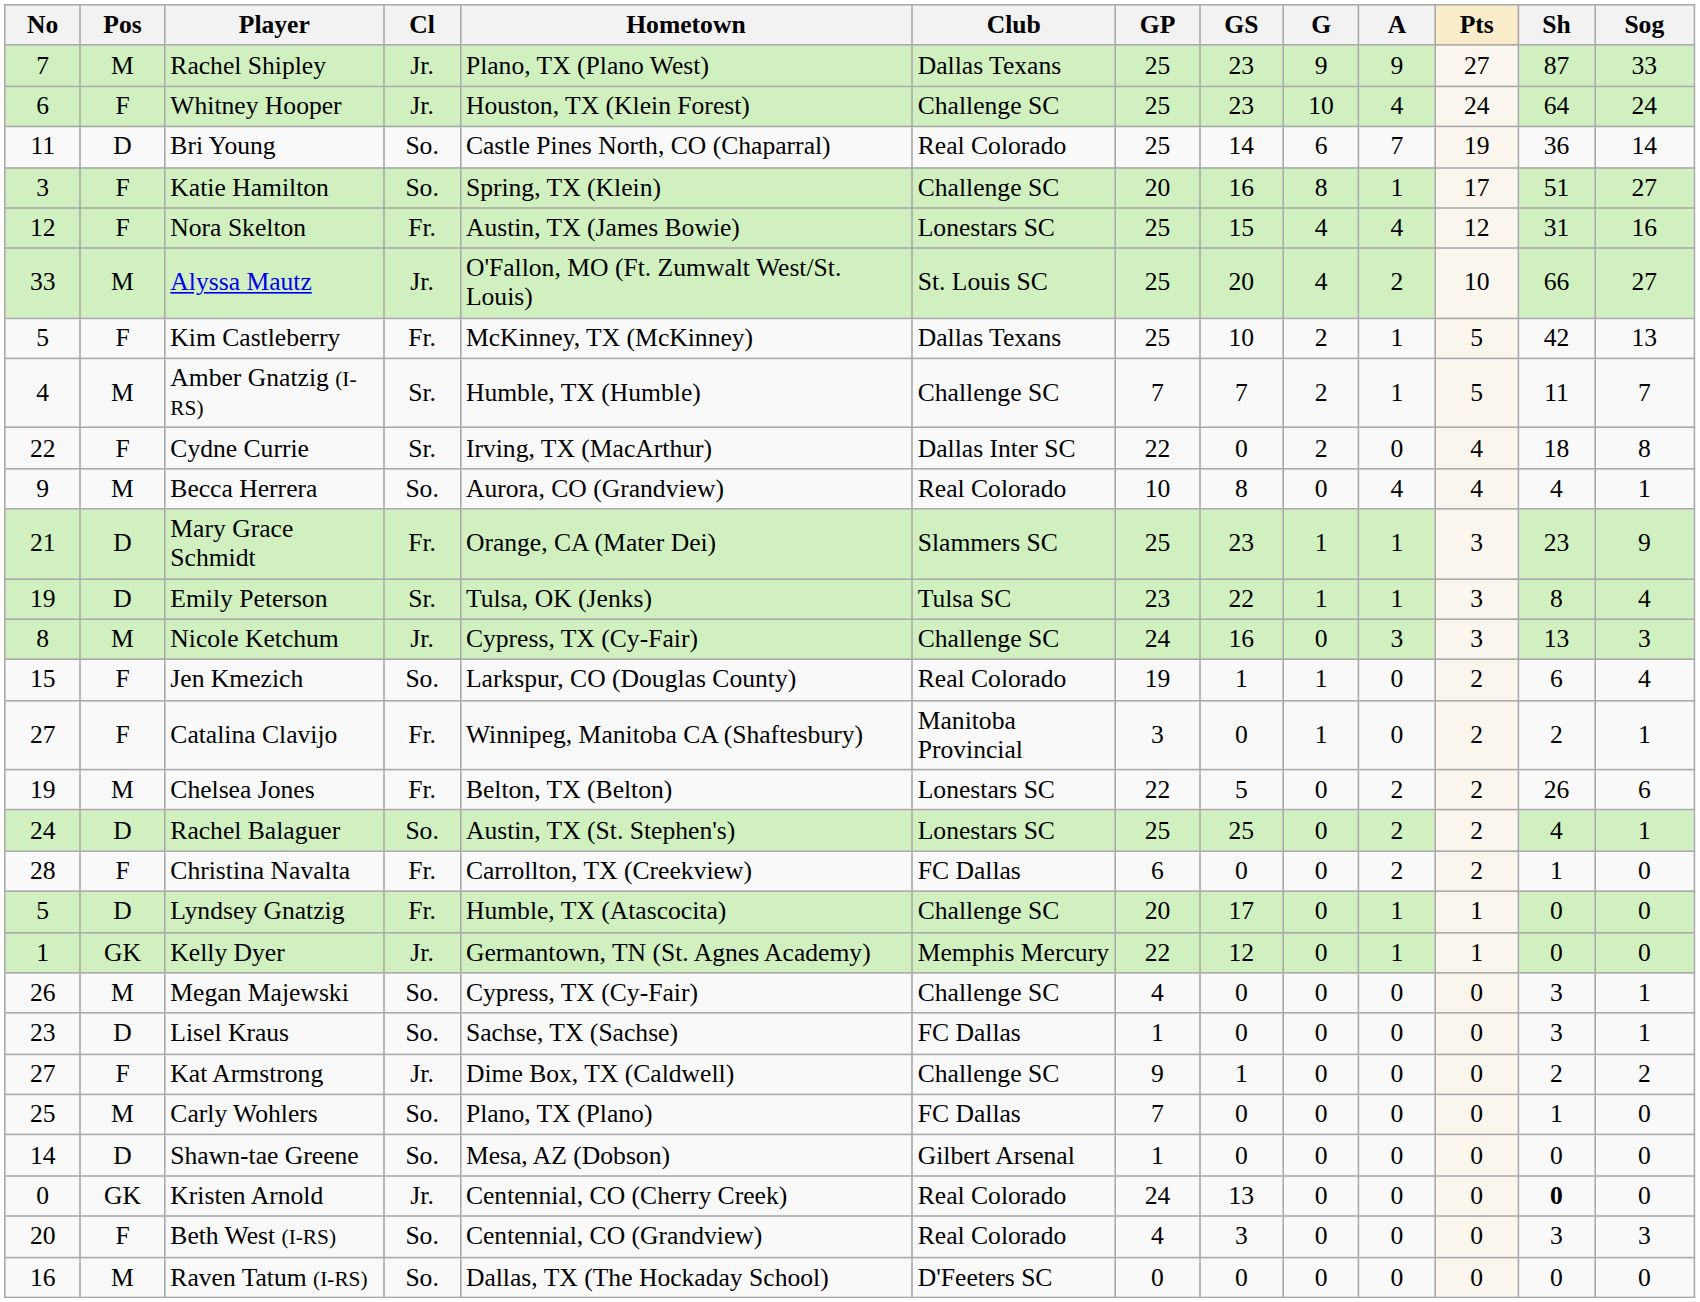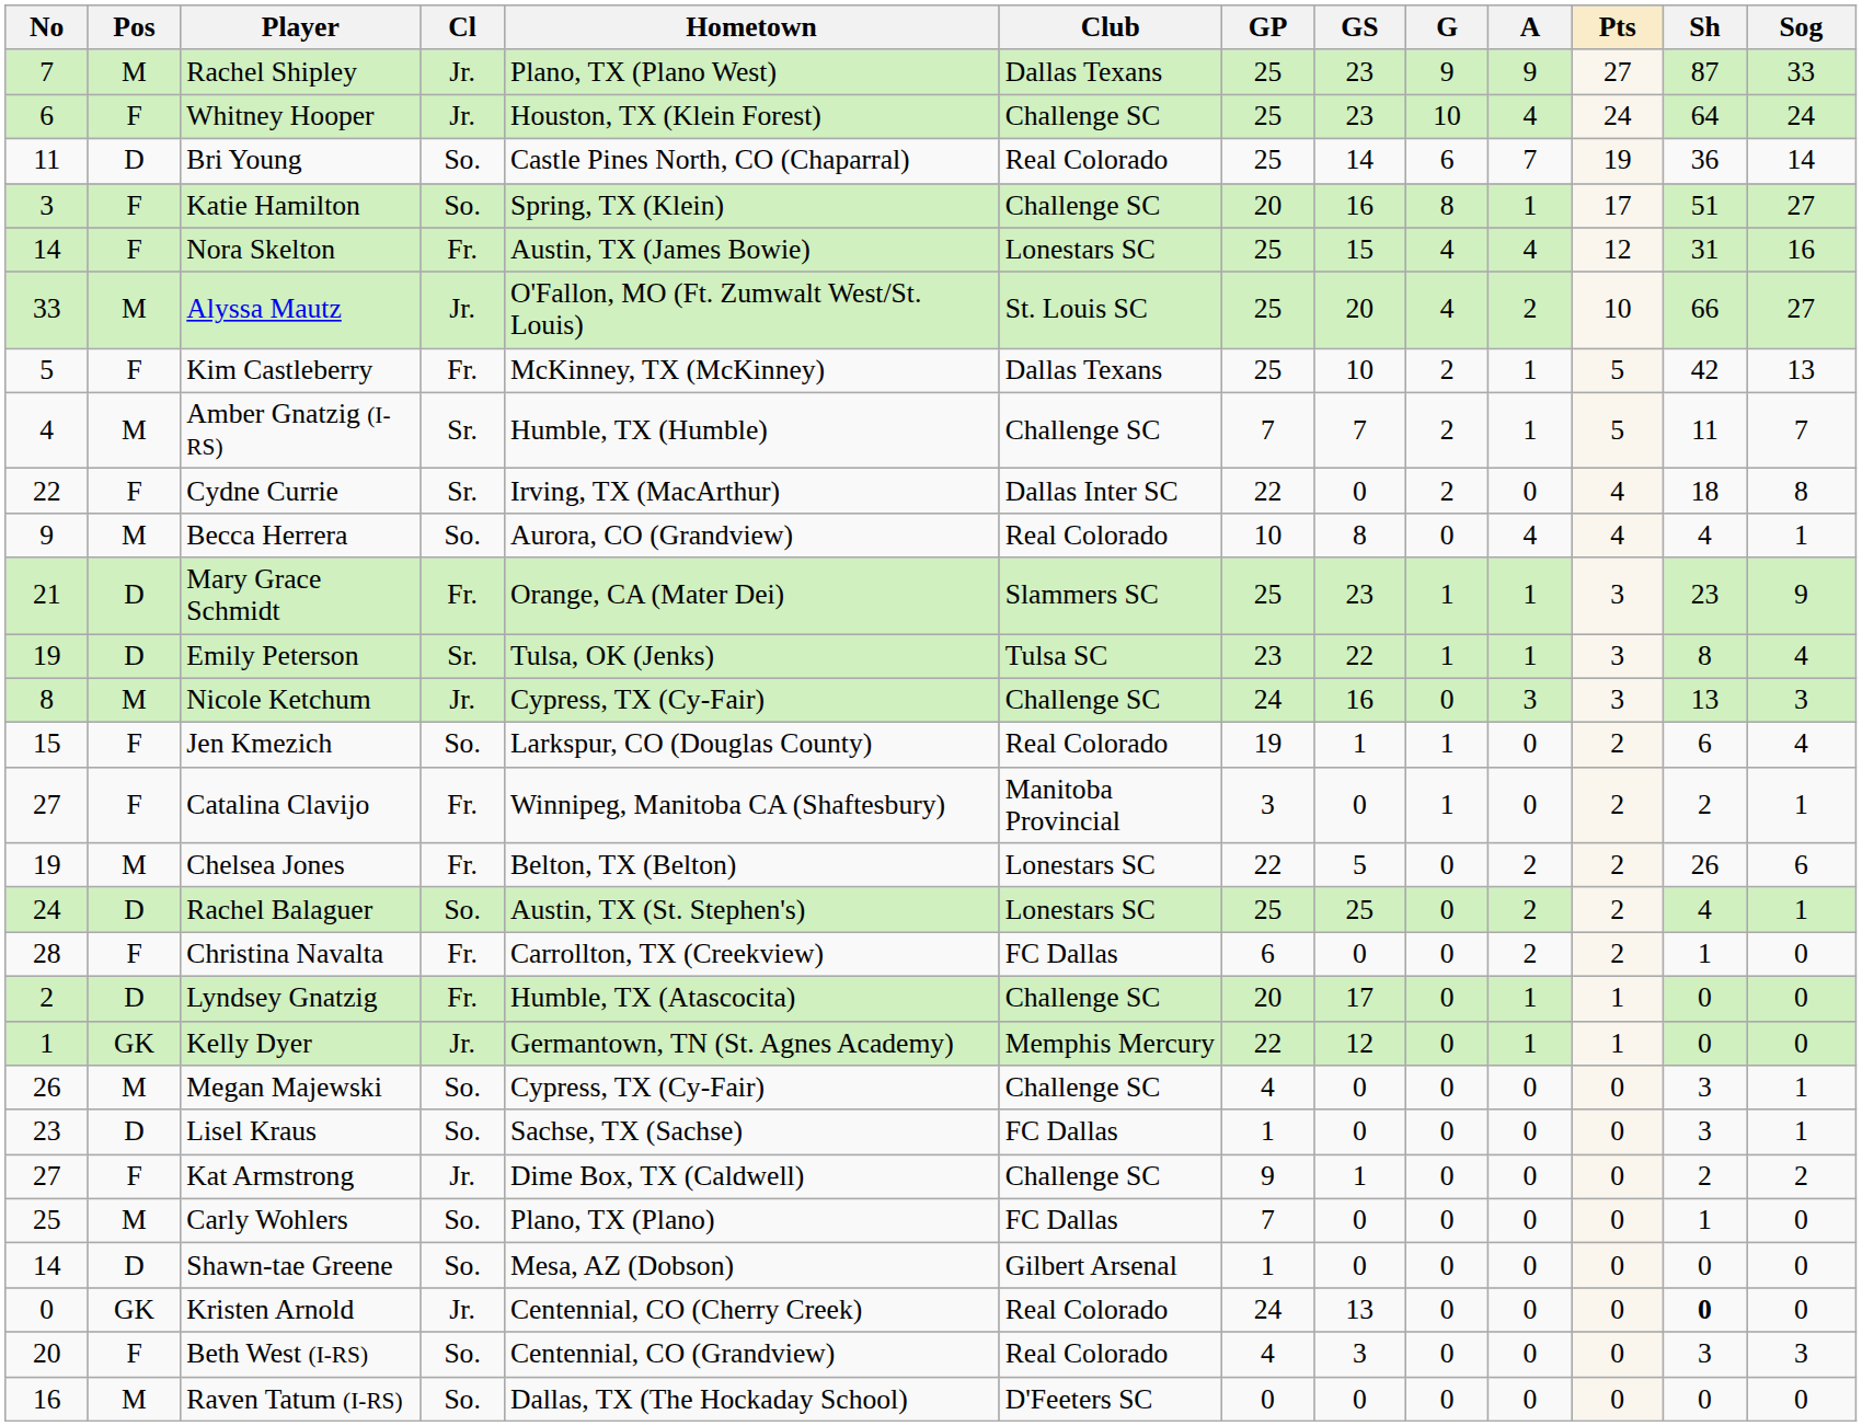Nora Skelton | No: 12 -> 14
Lyndsey Gnatzig | No: 5 -> 2
